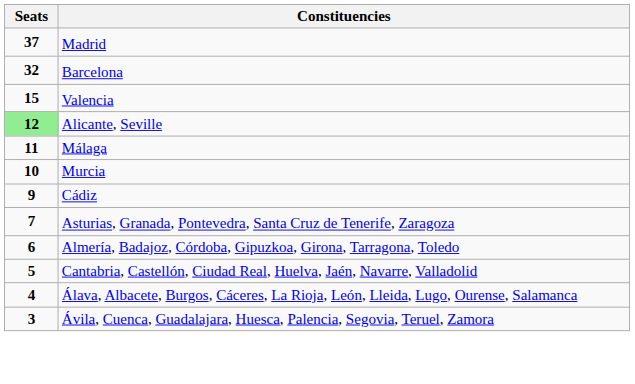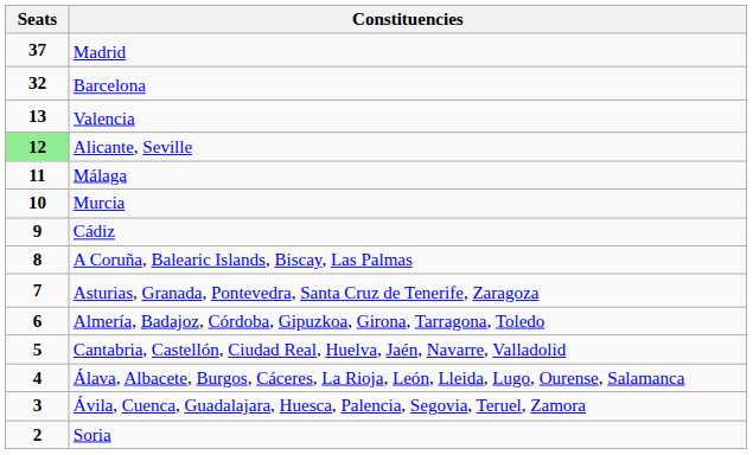Valencia | Seats: 15 -> 13
+ row: 8 | A Coruña, Balearic Islands, Biscay, Las Palmas
+ row: 2 | Soria
